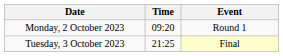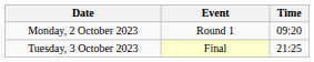columns swapped: Time <-> Event
